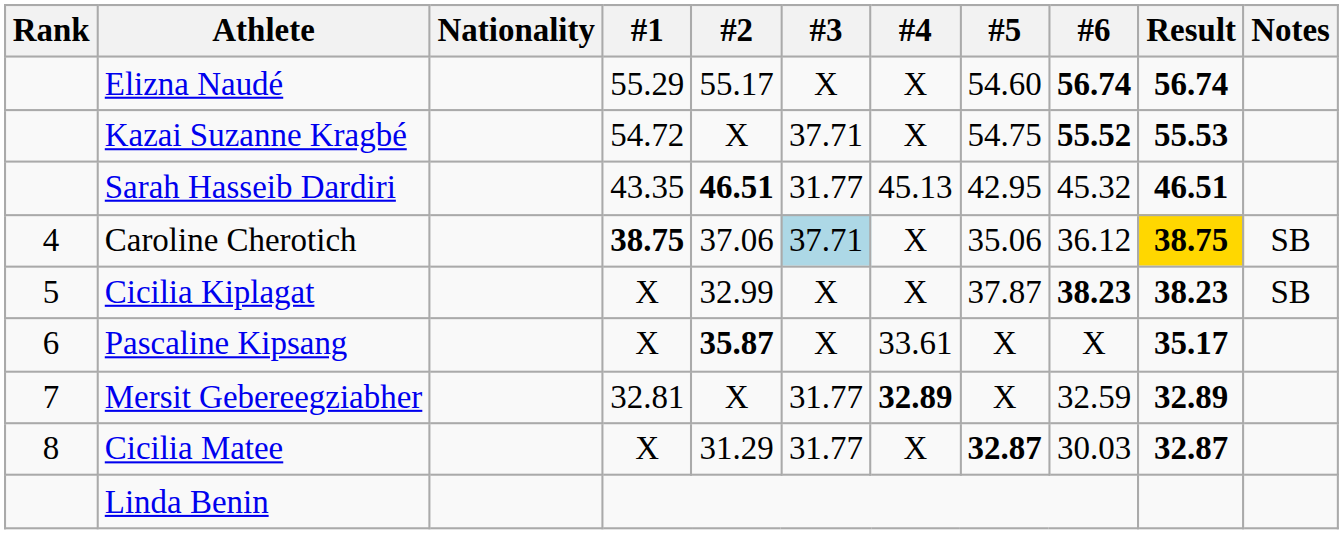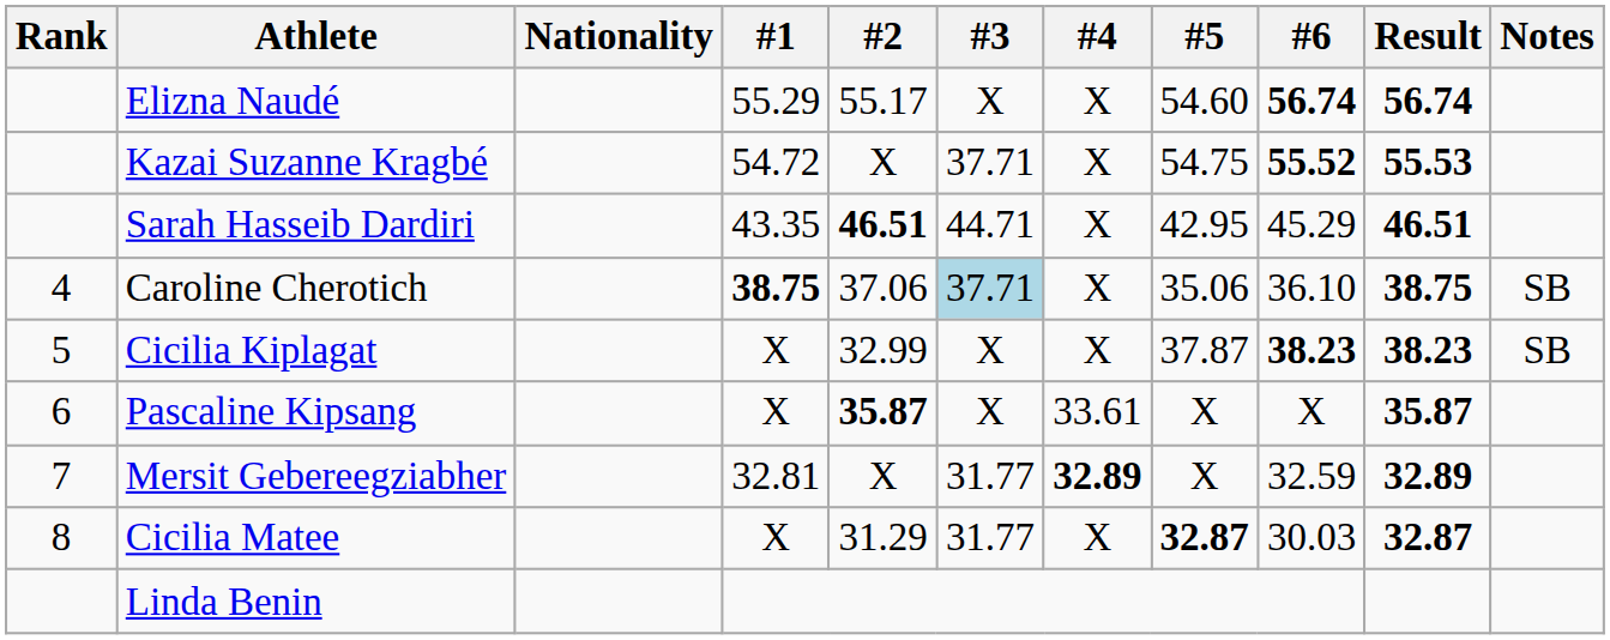Sarah Hasseib Dardiri | #3: 31.77 -> 44.71
Sarah Hasseib Dardiri | #4: 45.13 -> X
Sarah Hasseib Dardiri | #6: 45.32 -> 45.29
Caroline Cherotich | #6: 36.12 -> 36.10
Caroline Cherotich | Result: gold background -> no background
Pascaline Kipsang | Result: 35.17 -> 35.87
